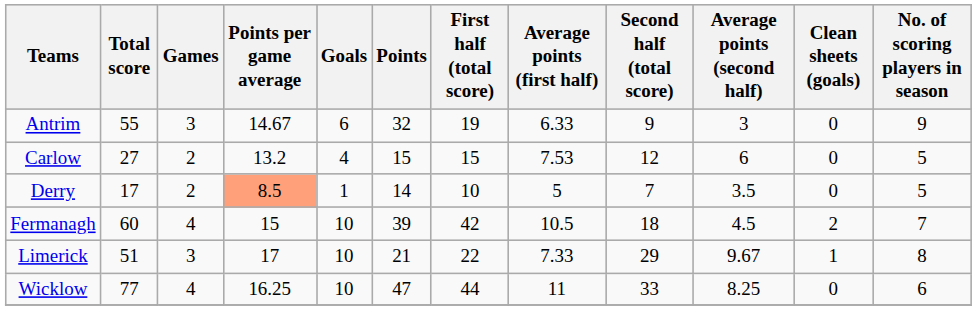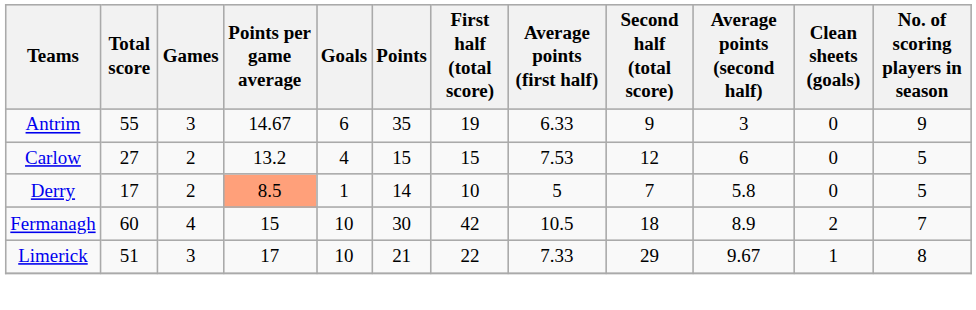Antrim | Points: 32 -> 35
Derry | Average points (second half): 3.5 -> 5.8
Fermanagh | Points: 39 -> 30
Fermanagh | Average points (second half): 4.5 -> 8.9
- row: Wicklow | 77 | 4 | 16.25 | 10 | 47 | 44 | 11 | 33 | 8.25 | 0 | 6
